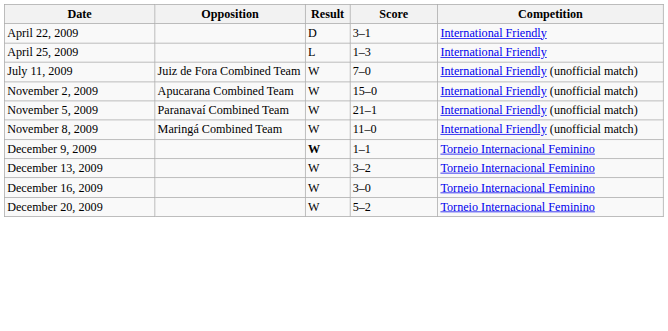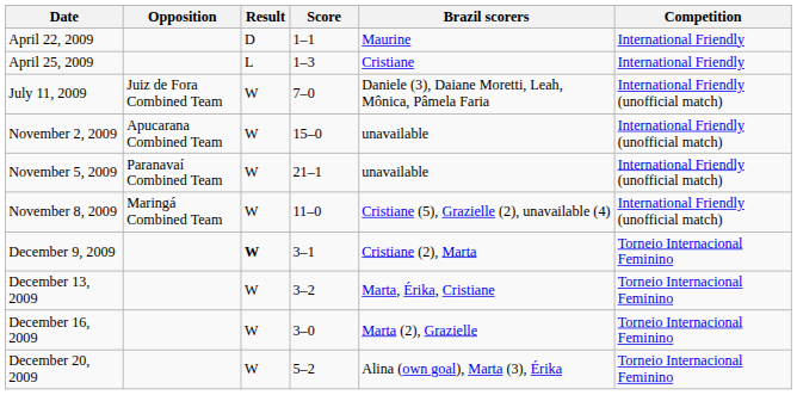+ column: Brazil scorers | Maurine | Cristiane | Daniele (3), Daiane Moretti, Leah, Mônica, Pâmela Faria | unavailable | unavailable | Cristiane (5), Grazielle (2), unavailable (4) | Cristiane (2), Marta | Marta, Érika, Cristiane | Marta (2), Grazielle | Alina (own goal), Marta (3), Érika
April 22, 2009 | Score: 3–1 -> 1–1
December 9, 2009 | Score: 1–1 -> 3–1
